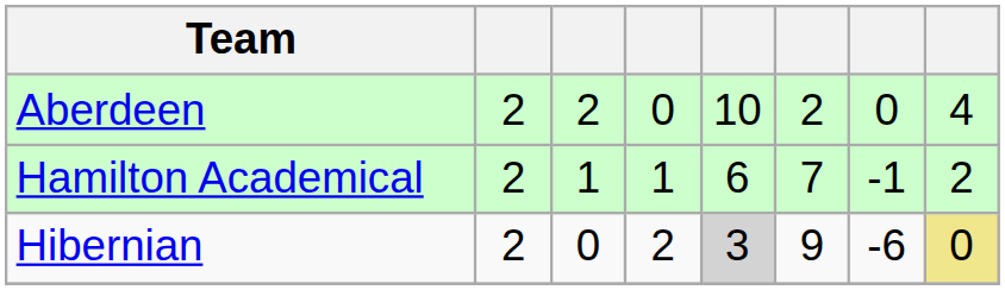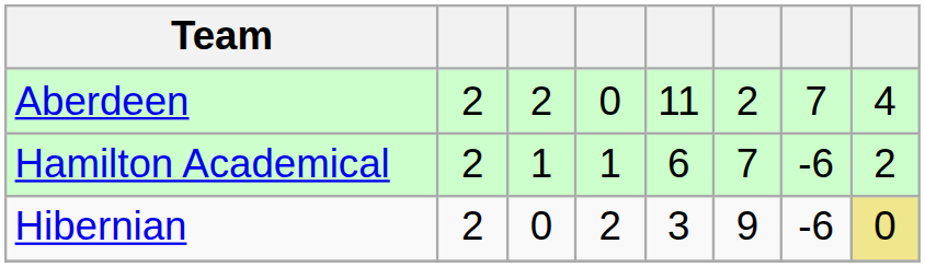Aberdeen | column 5: 10 -> 11
Aberdeen | column 7: 0 -> 7
Hamilton Academical | column 7: -1 -> -6
Hibernian | column 5: lightgrey background -> no background
